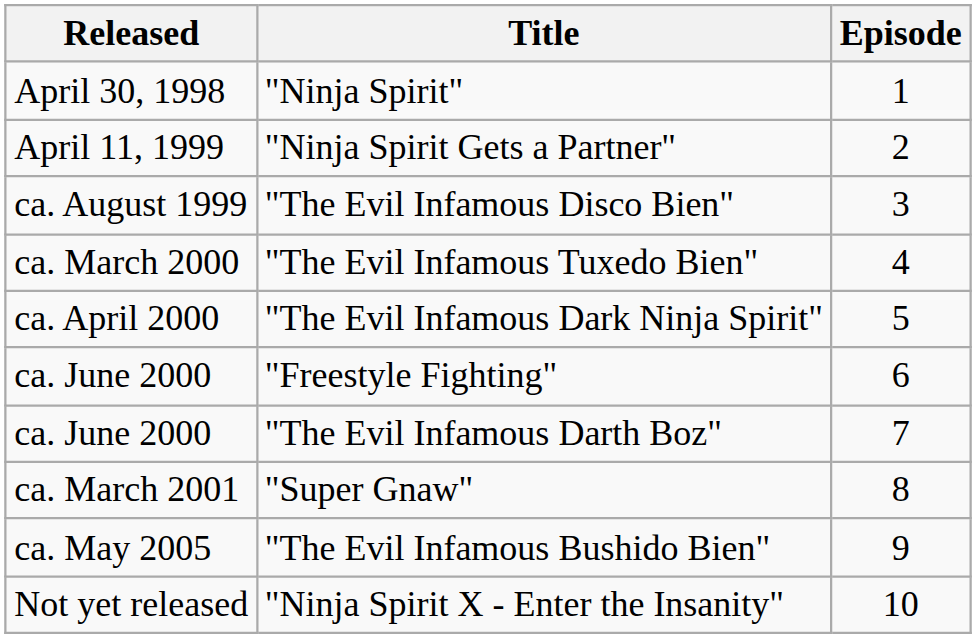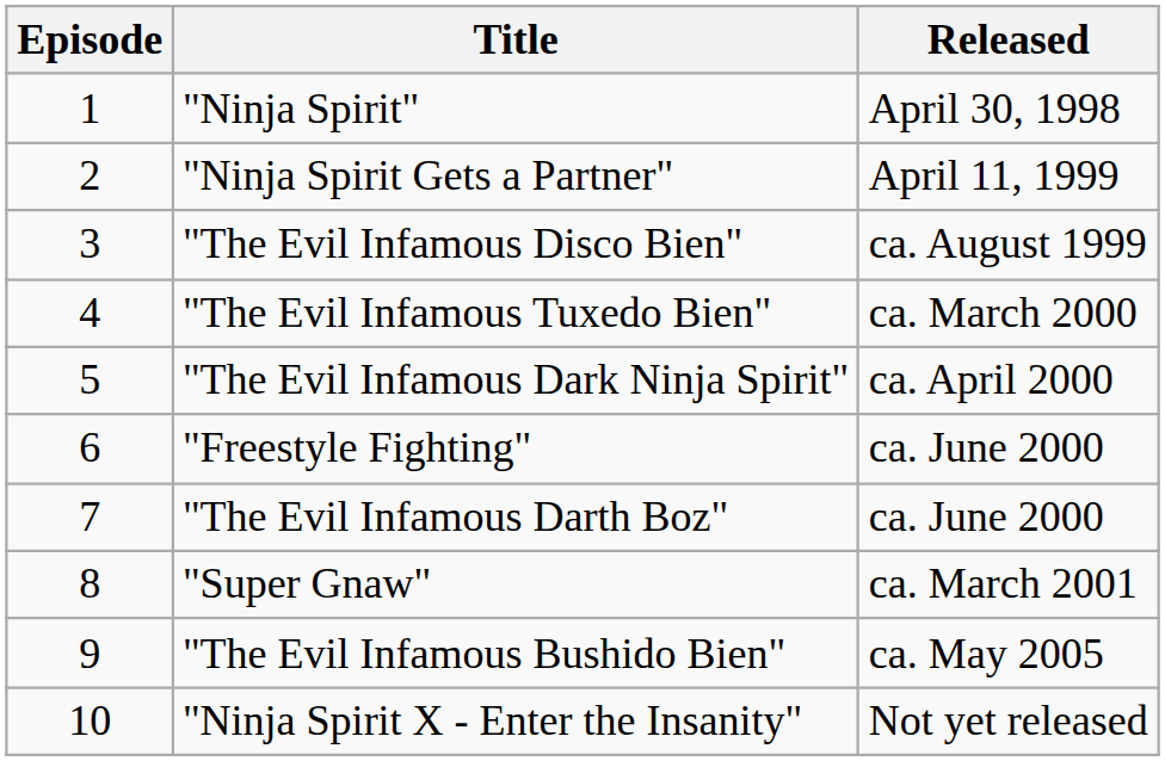columns swapped: Episode <-> Released
